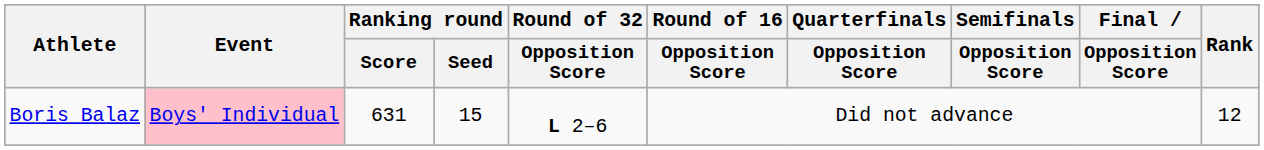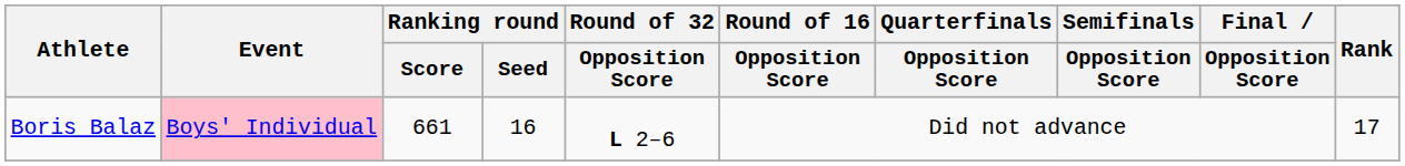Boris Balaz | Ranking round / Score: 631 -> 661
Boris Balaz | Ranking round / Seed: 15 -> 16
Boris Balaz | Rank: 12 -> 17
